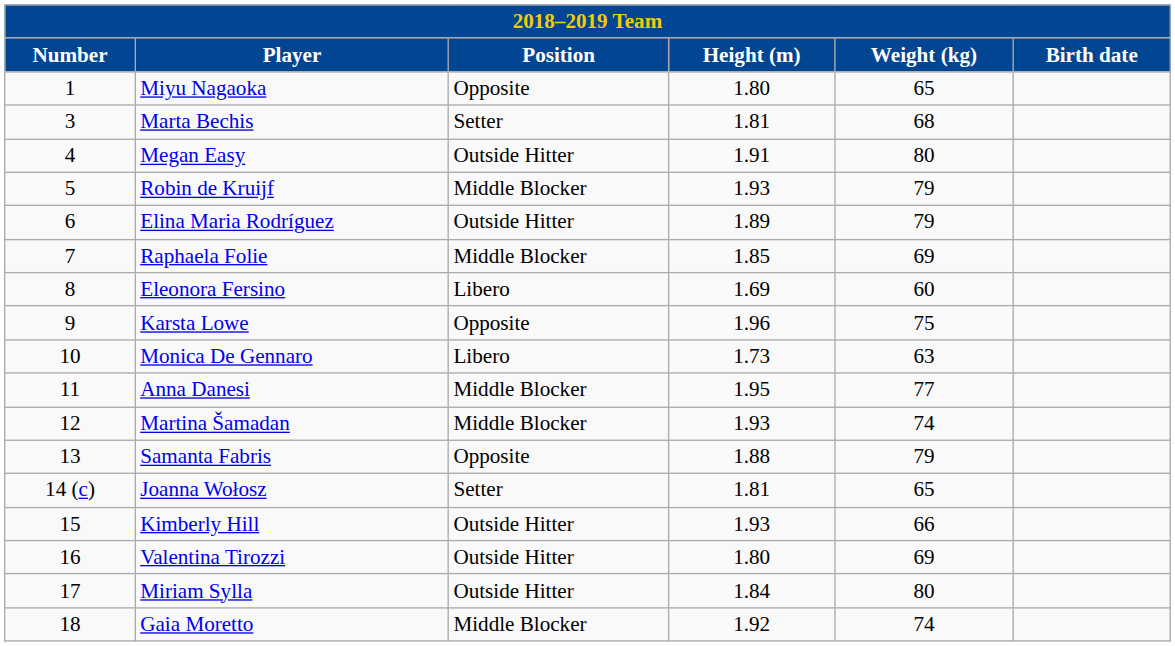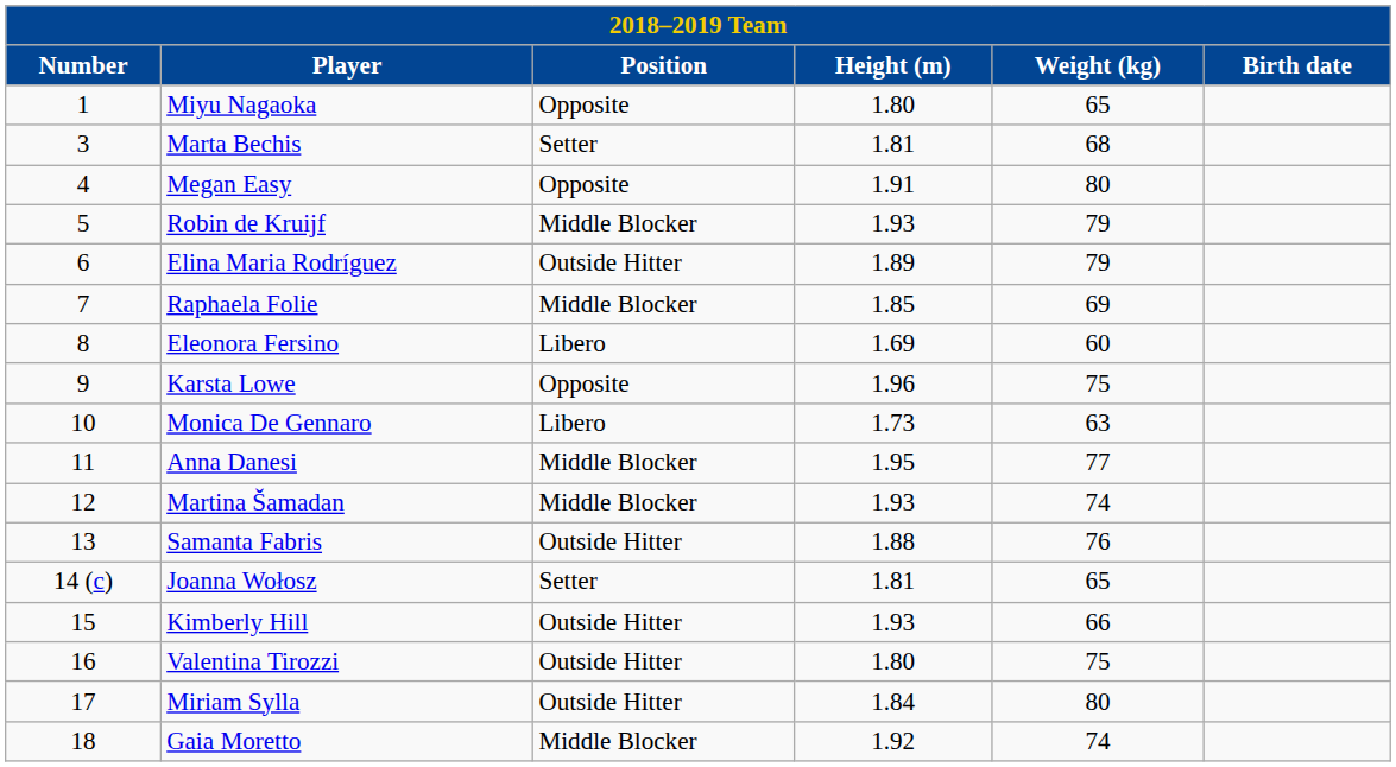Megan Easy | Position: Outside Hitter -> Opposite
Samanta Fabris | Position: Opposite -> Outside Hitter
Samanta Fabris | Weight (kg): 79 -> 76
Valentina Tirozzi | Weight (kg): 69 -> 75
